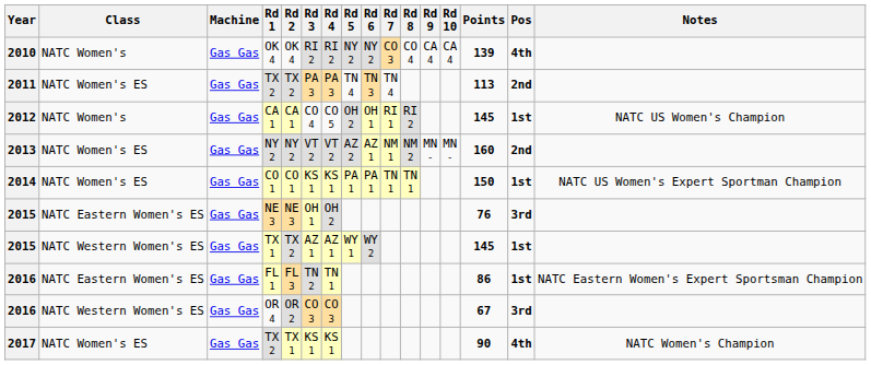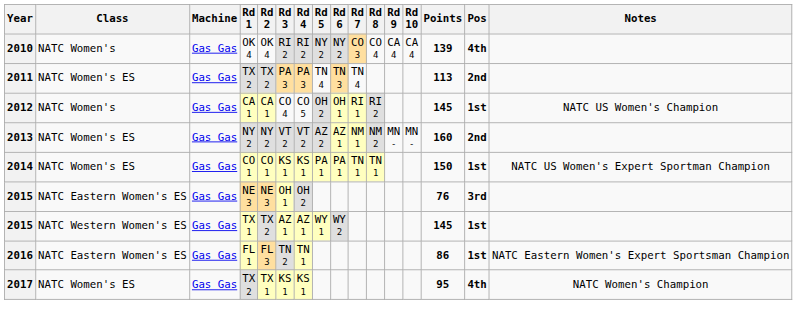- row: 2016 | NATC Western Women's ES | Gas Gas | OR 4 | OR 2 | CO 3 | CO 3 | 67 | 3rd
2017 / TX 2 | Points: 90 -> 95
